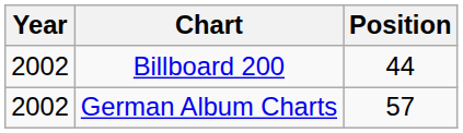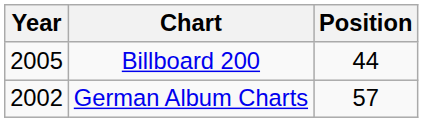Billboard 200 | Year: 2002 -> 2005
